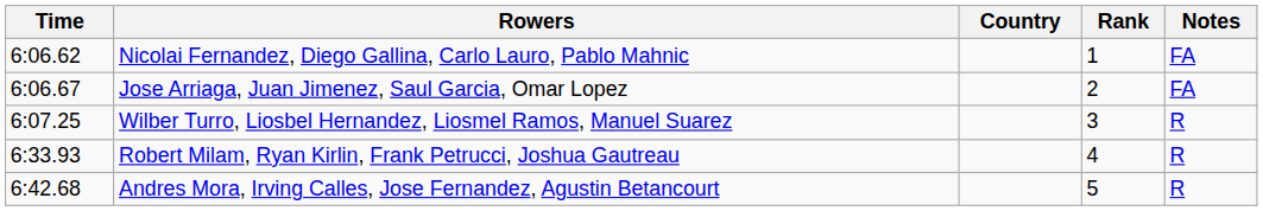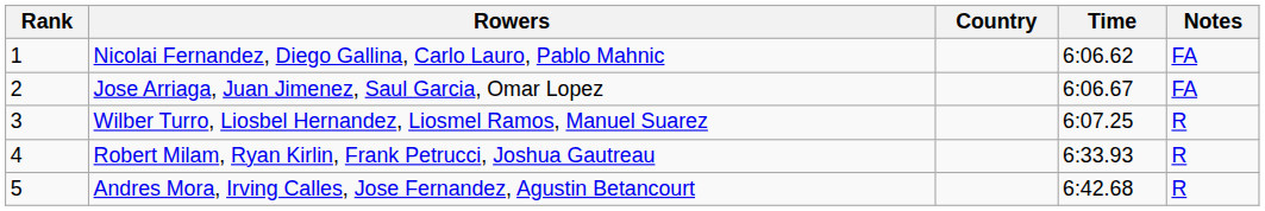columns swapped: Rank <-> Time
